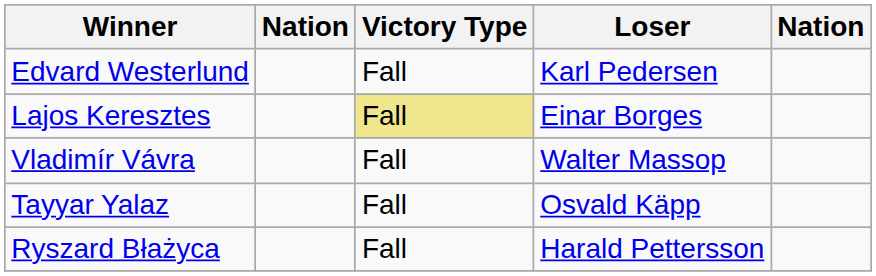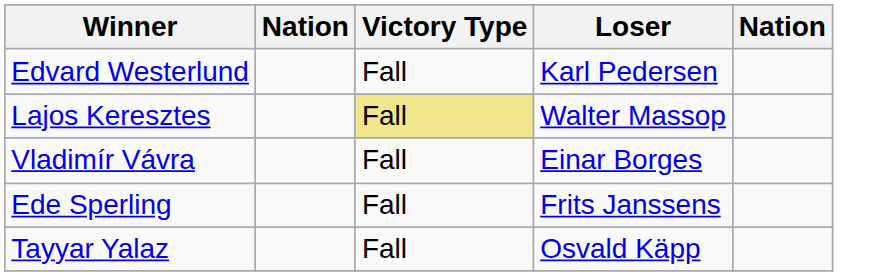Lajos Keresztes | Loser: Einar Borges -> Walter Massop
Vladimír Vávra | Loser: Walter Massop -> Einar Borges
+ row: Ede Sperling | Fall | Frits Janssens
- row: Ryszard Błażyca | Fall | Harald Pettersson
